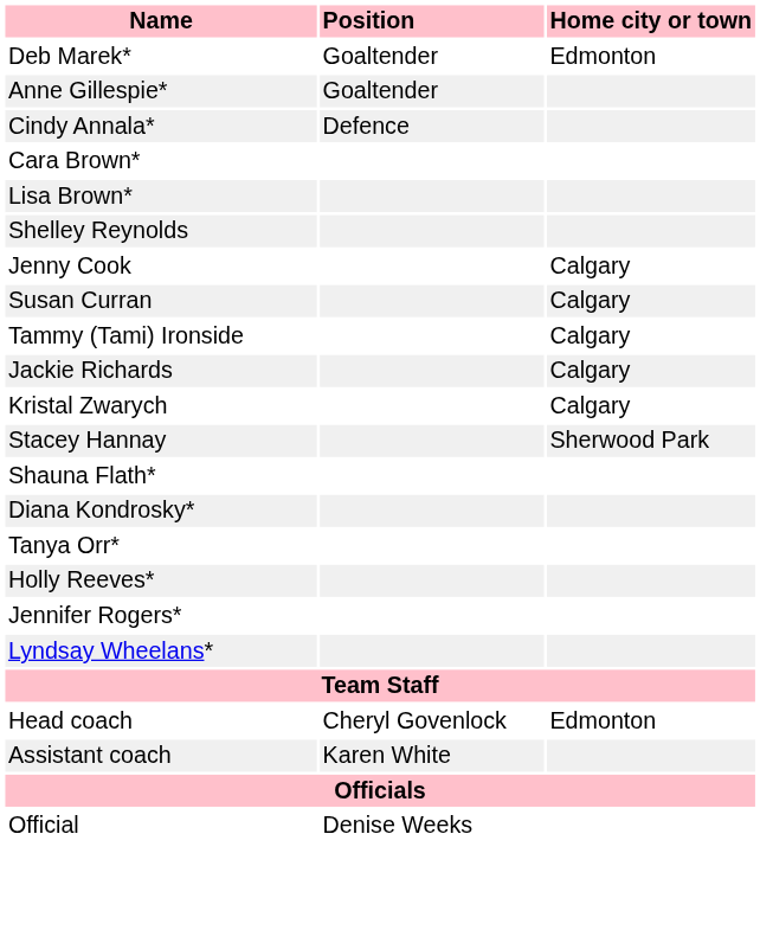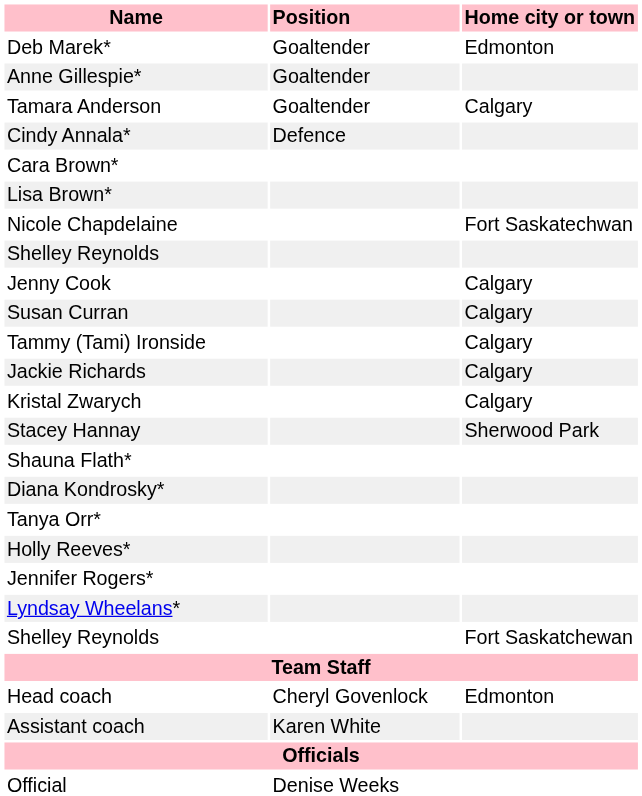+ row: Tamara Anderson | Goaltender | Calgary
+ row: Nicole Chapdelaine | Fort Saskatechwan
+ row: Shelley Reynolds | Fort Saskatchewan
